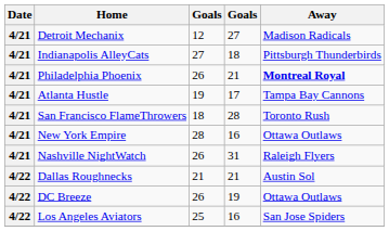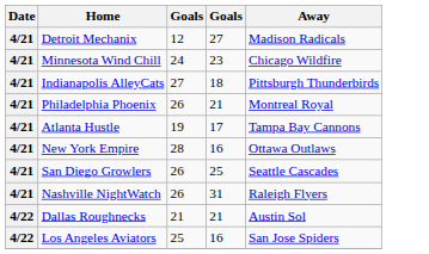+ row: 4/21 | Minnesota Wind Chill | 24 | 23 | Chicago Wildfire
Philadelphia Phoenix | Away: bold -> normal
- row: 4/21 | San Francisco FlameThrowers | 18 | 28 | Toronto Rush
+ row: 4/21 | San Diego Growlers | 26 | 25 | Seattle Cascades
- row: 4/22 | DC Breeze | 26 | 19 | Ottawa Outlaws
